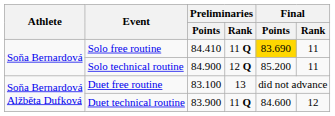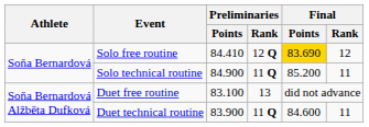Solo free routine | Preliminaries / Rank: 11 Q -> 12 Q
Solo free routine | Final / Rank: 11 -> 12
Solo technical routine | Preliminaries / Rank: 12 Q -> 11 Q
Duet technical routine | Final / Rank: 12 -> 11
